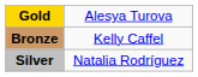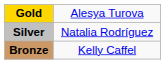rows swapped: Silver <-> Bronze
